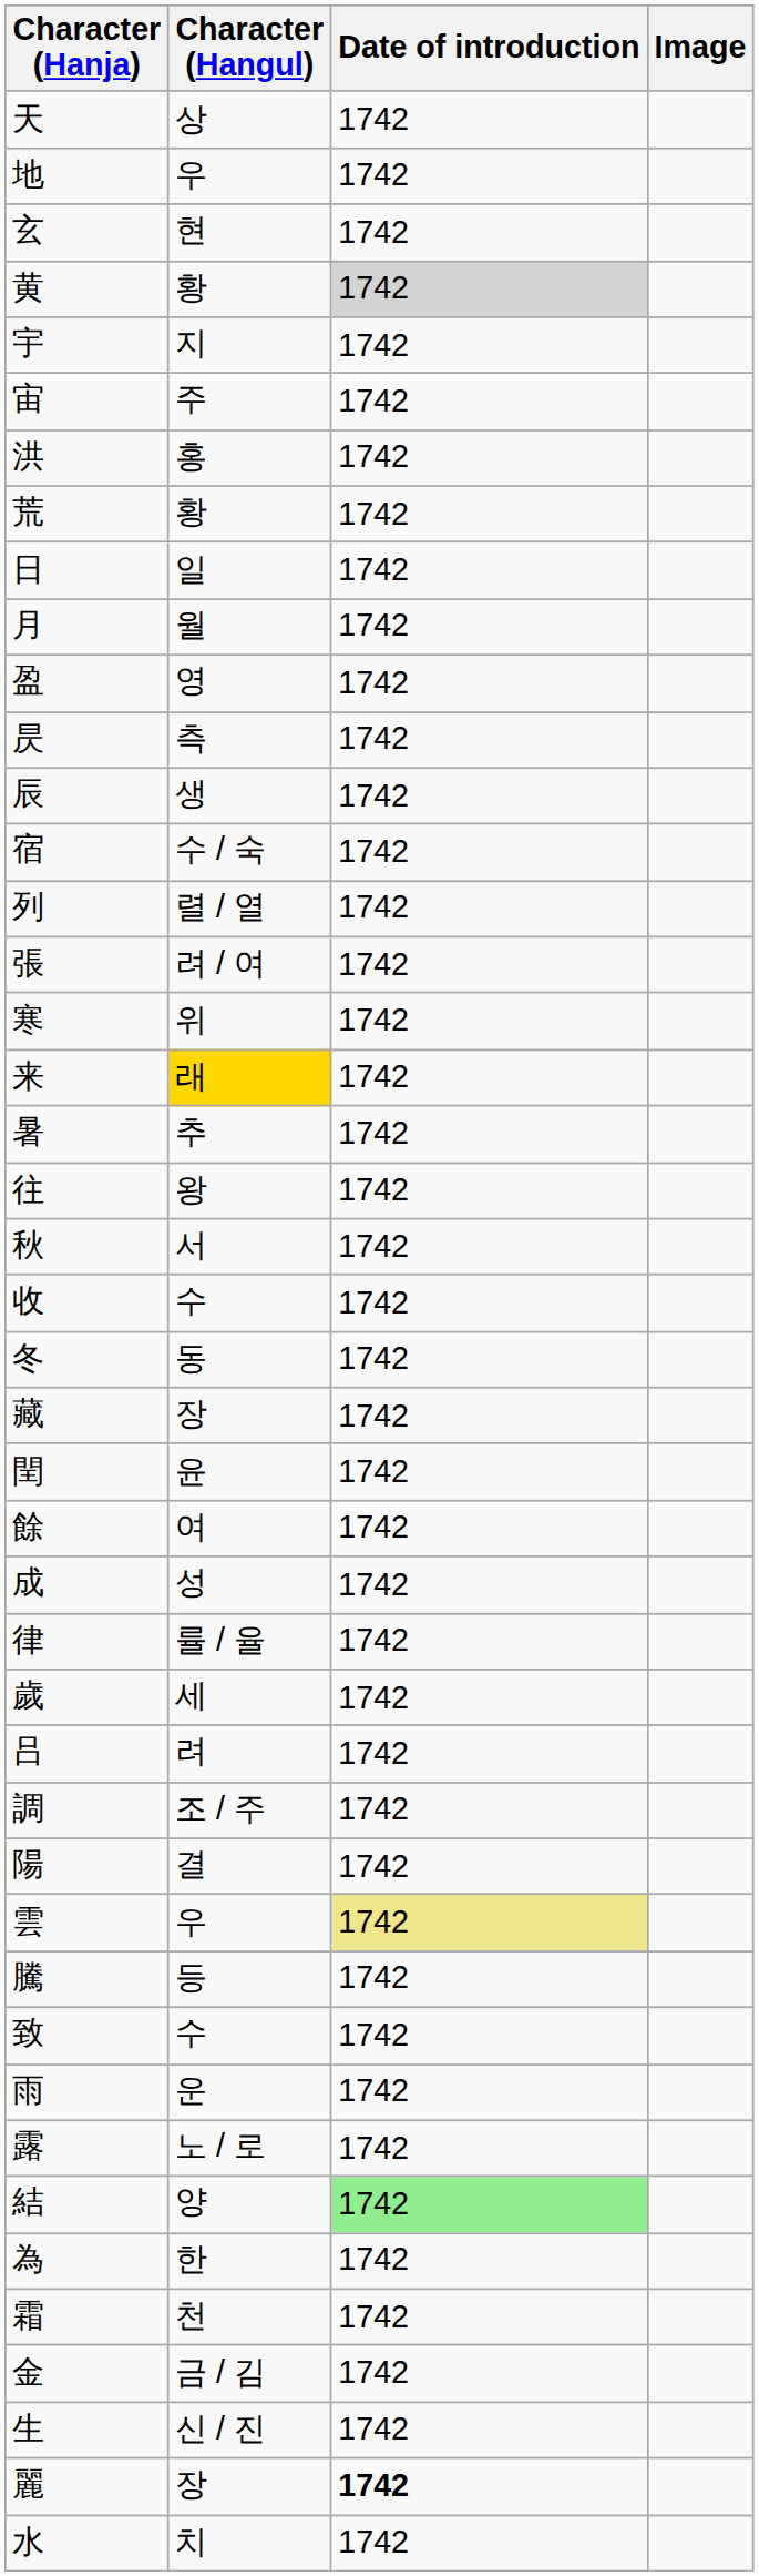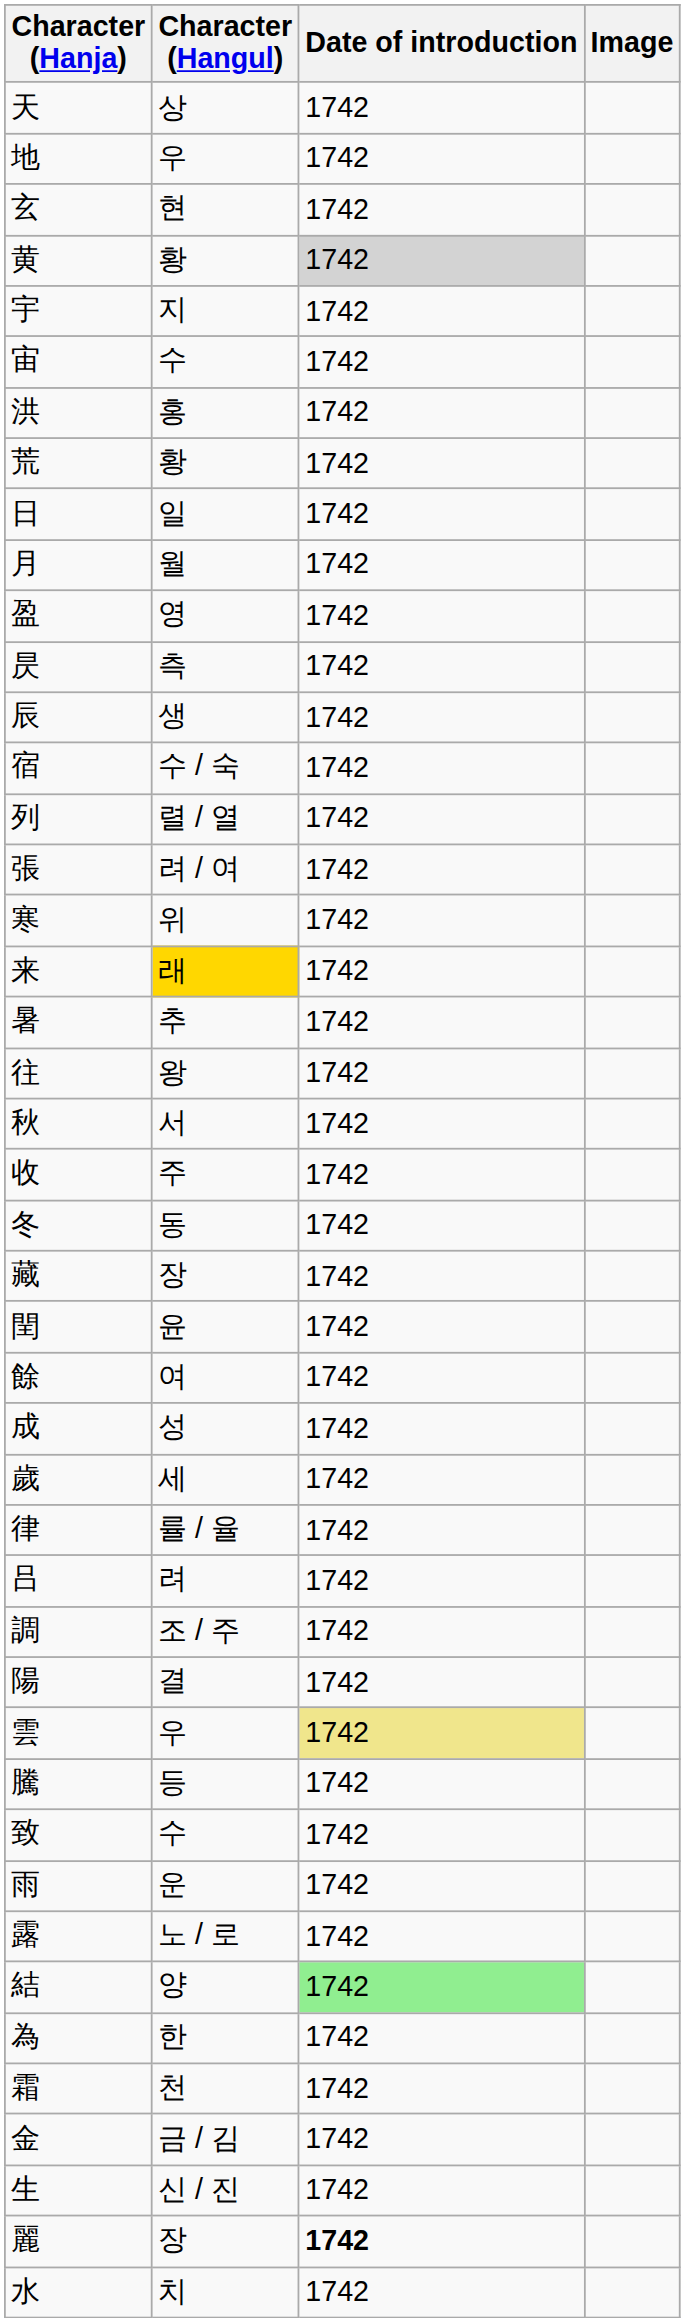宙 | Character (Hangul): 주 -> 수
收 | Character (Hangul): 수 -> 주
rows swapped: 歲 <-> 律
